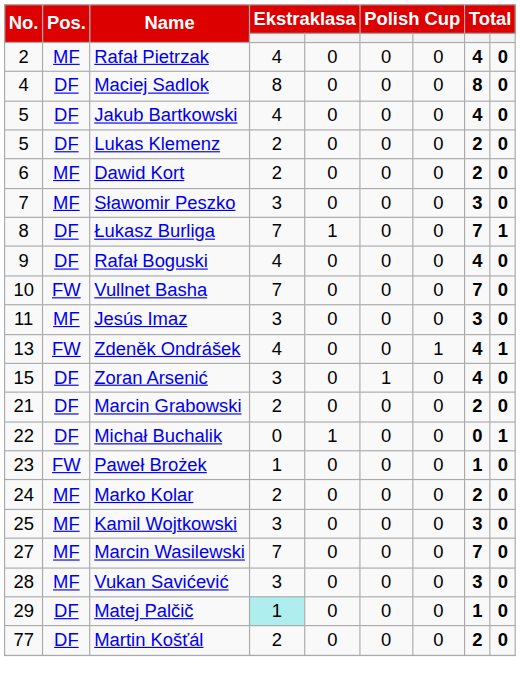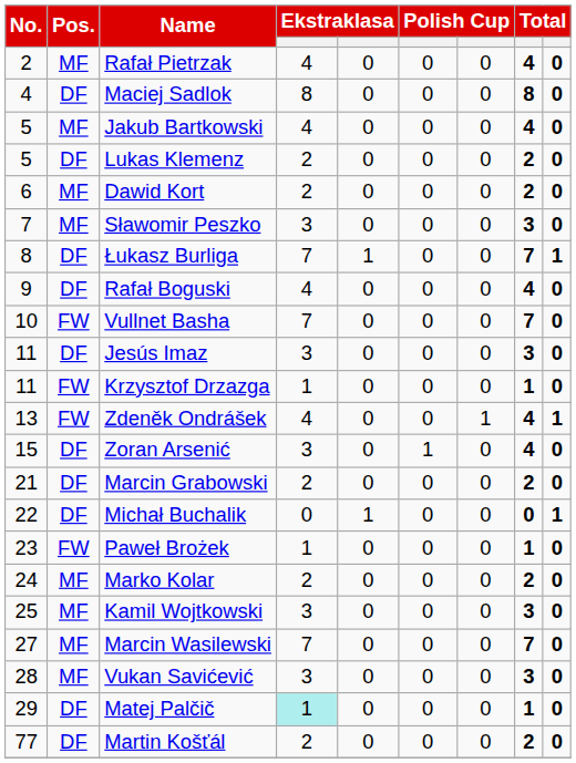Jakub Bartkowski | Pos.: DF -> MF
Jesús Imaz | Pos.: MF -> DF
+ row: 11 | FW | Krzysztof Drzazga | 1 | 0 | 0 | 0 | 1 | 0
